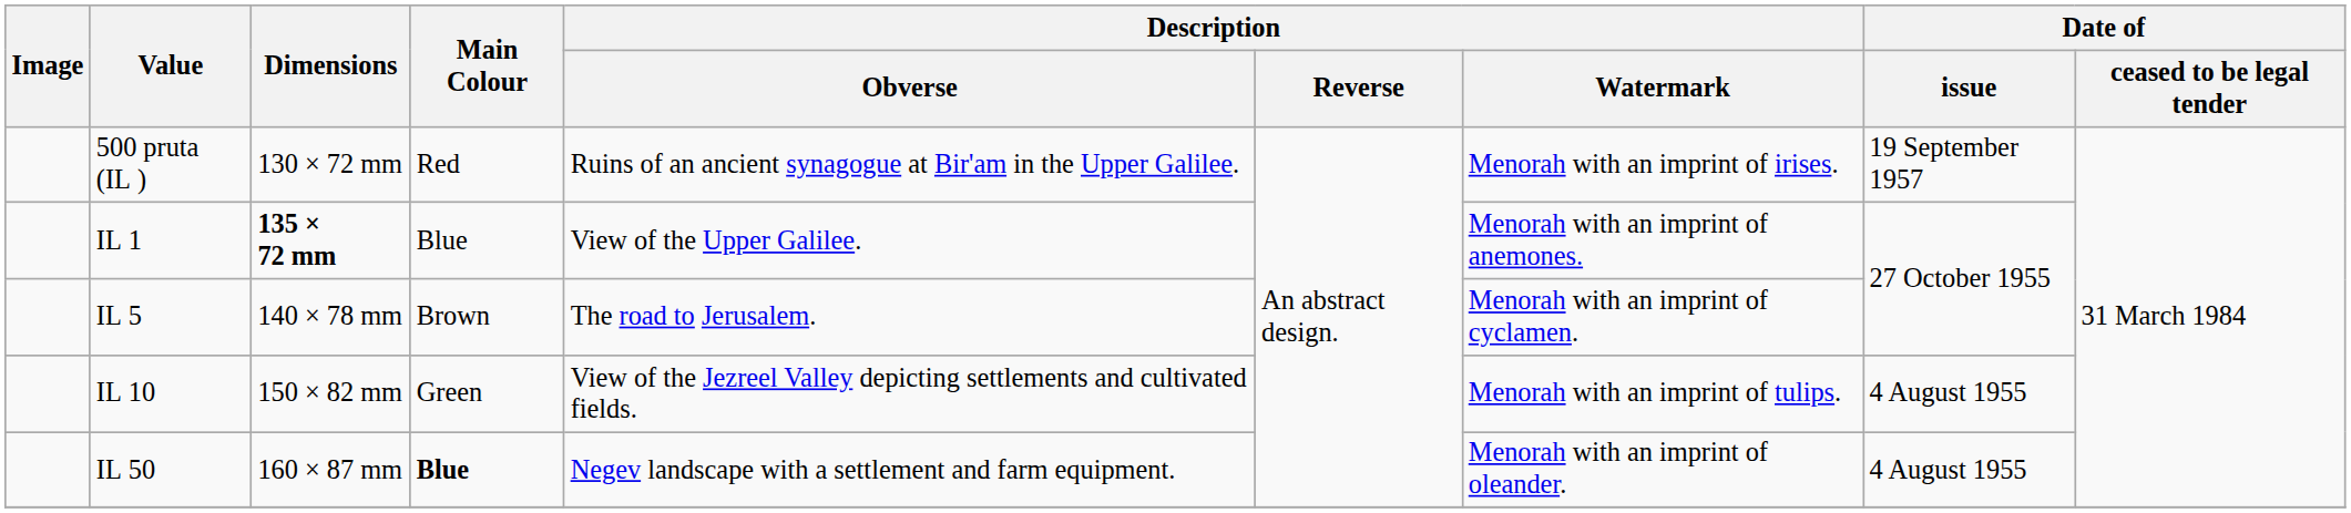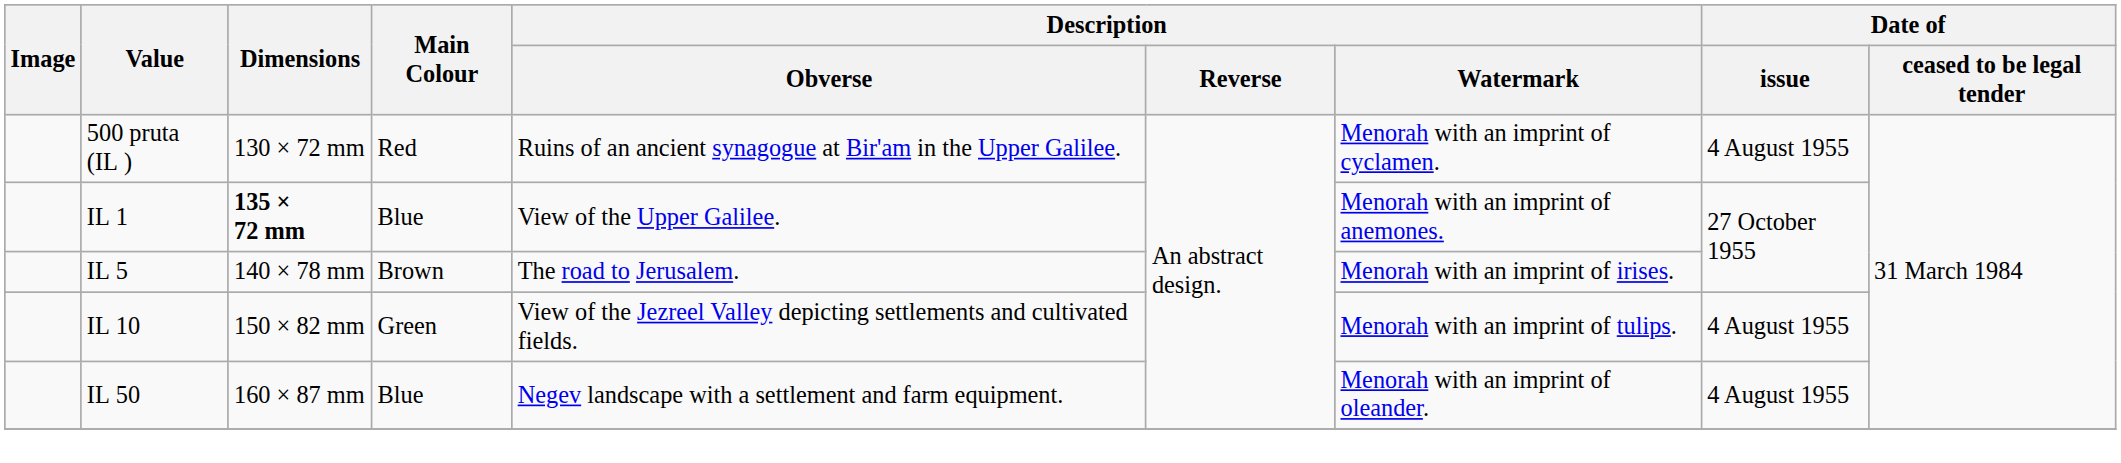500 pruta (IL ) | Description / Watermark: Menorah with an imprint of irises. -> Menorah with an imprint of cyclamen.
500 pruta (IL ) | Date of / issue: 19 September 1957 -> 4 August 1955
IL 5 | Description / Watermark: Menorah with an imprint of cyclamen. -> Menorah with an imprint of irises.
IL 50 | Main Colour: bold -> normal
